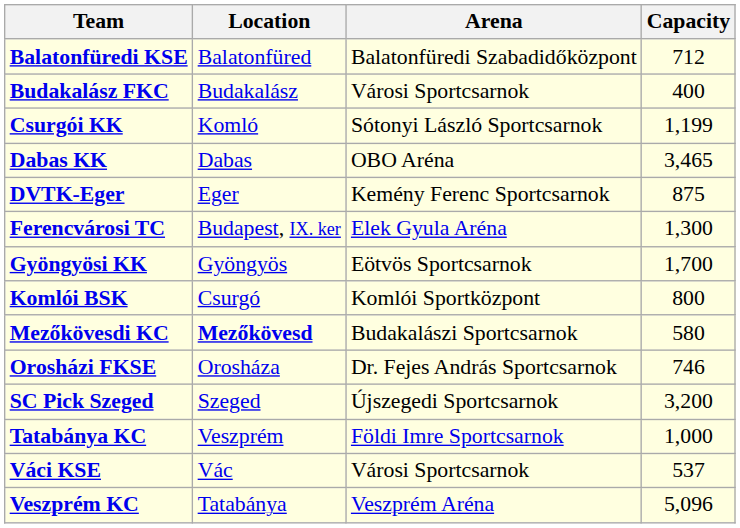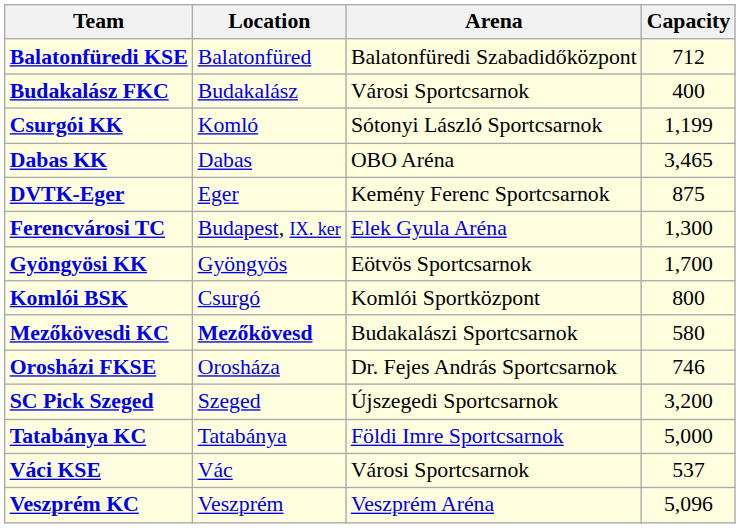Tatabánya KC | Location: Veszprém -> Tatabánya
Tatabánya KC | Capacity: 1,000 -> 5,000
Veszprém KC | Location: Tatabánya -> Veszprém
